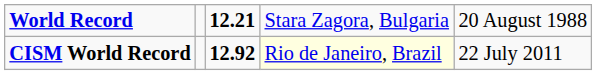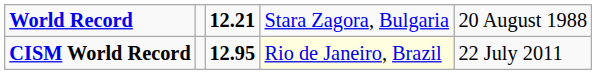CISM World Record | column 3: 12.92 -> 12.95
